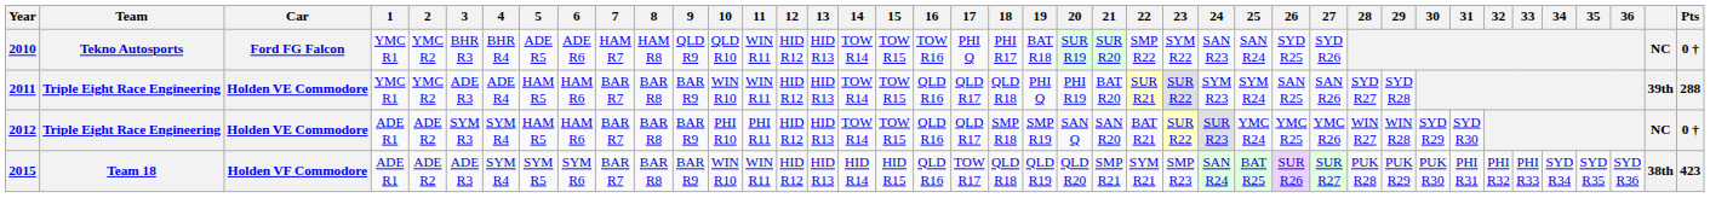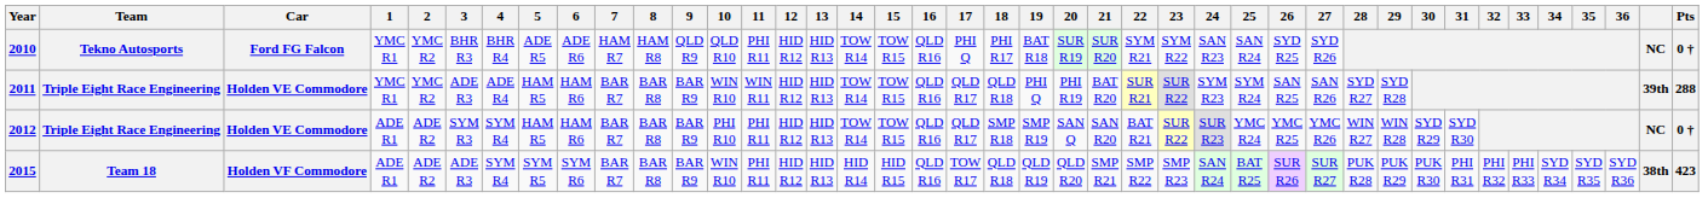2010 | 11: WIN R11 -> PHI R11
2010 | 16: TOW R16 -> QLD R16
2010 | 22: SMP R22 -> SYM R21
2015 | 11: WIN R11 -> PHI R11
2015 | 22: SYM R21 -> SMP R22
